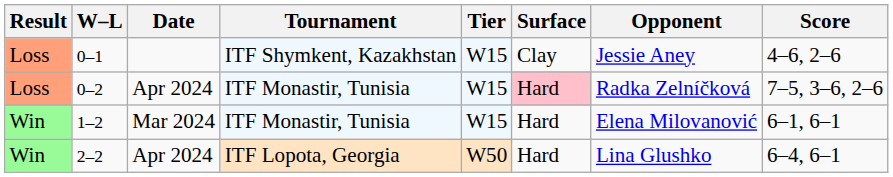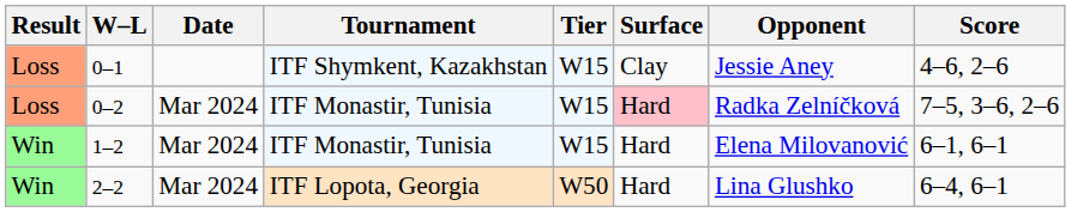0–2 | Date: Apr 2024 -> Mar 2024
2–2 | Date: Apr 2024 -> Mar 2024
